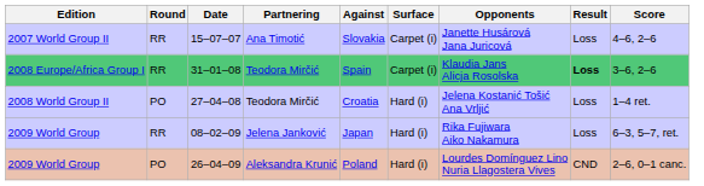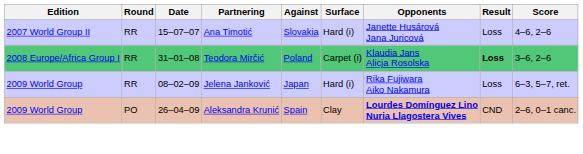15–07–07 | Surface: Carpet (i) -> Hard (i)
31–01–08 | Against: Spain -> Poland
- row: 2008 World Group II | PO | 27–04–08 | Teodora Mirčić | Croatia | Hard (i) | Jelena Kostanić Tošić Ana Vrljić | Loss | 1–4 ret.
26–04–09 | Against: Poland -> Spain
26–04–09 | Surface: Hard (i) -> Clay
26–04–09 | Opponents: normal -> bold
